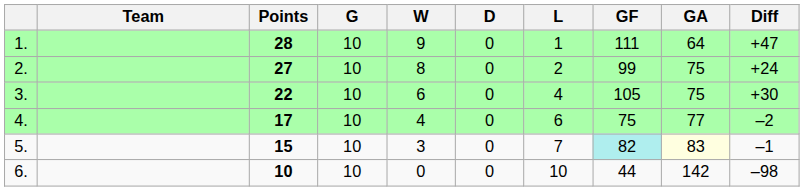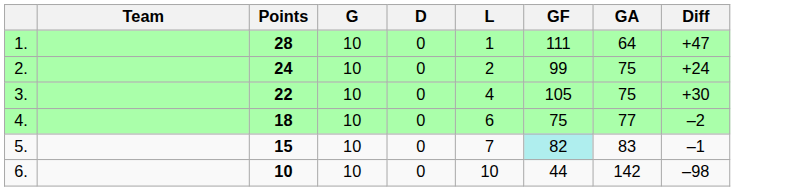- column: W | 9 | 8 | 6 | 4 | 3 | 0
2. | Points: 27 -> 24
4. | Points: 17 -> 18
5. | GA: lightyellow background -> no background
